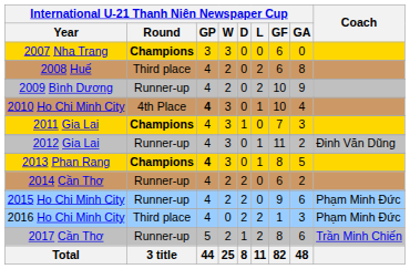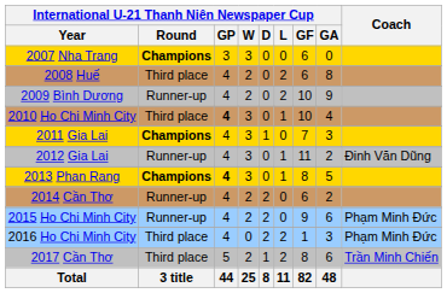2010 Ho Chi Minh City | International U-21 Thanh Niên Newspaper Cup / Round: 4th Place -> Third place
2017 Cần Thơ | International U-21 Thanh Niên Newspaper Cup / Round: Runner-up -> Third place
